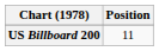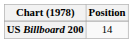US Billboard 200 | Position: 11 -> 14
